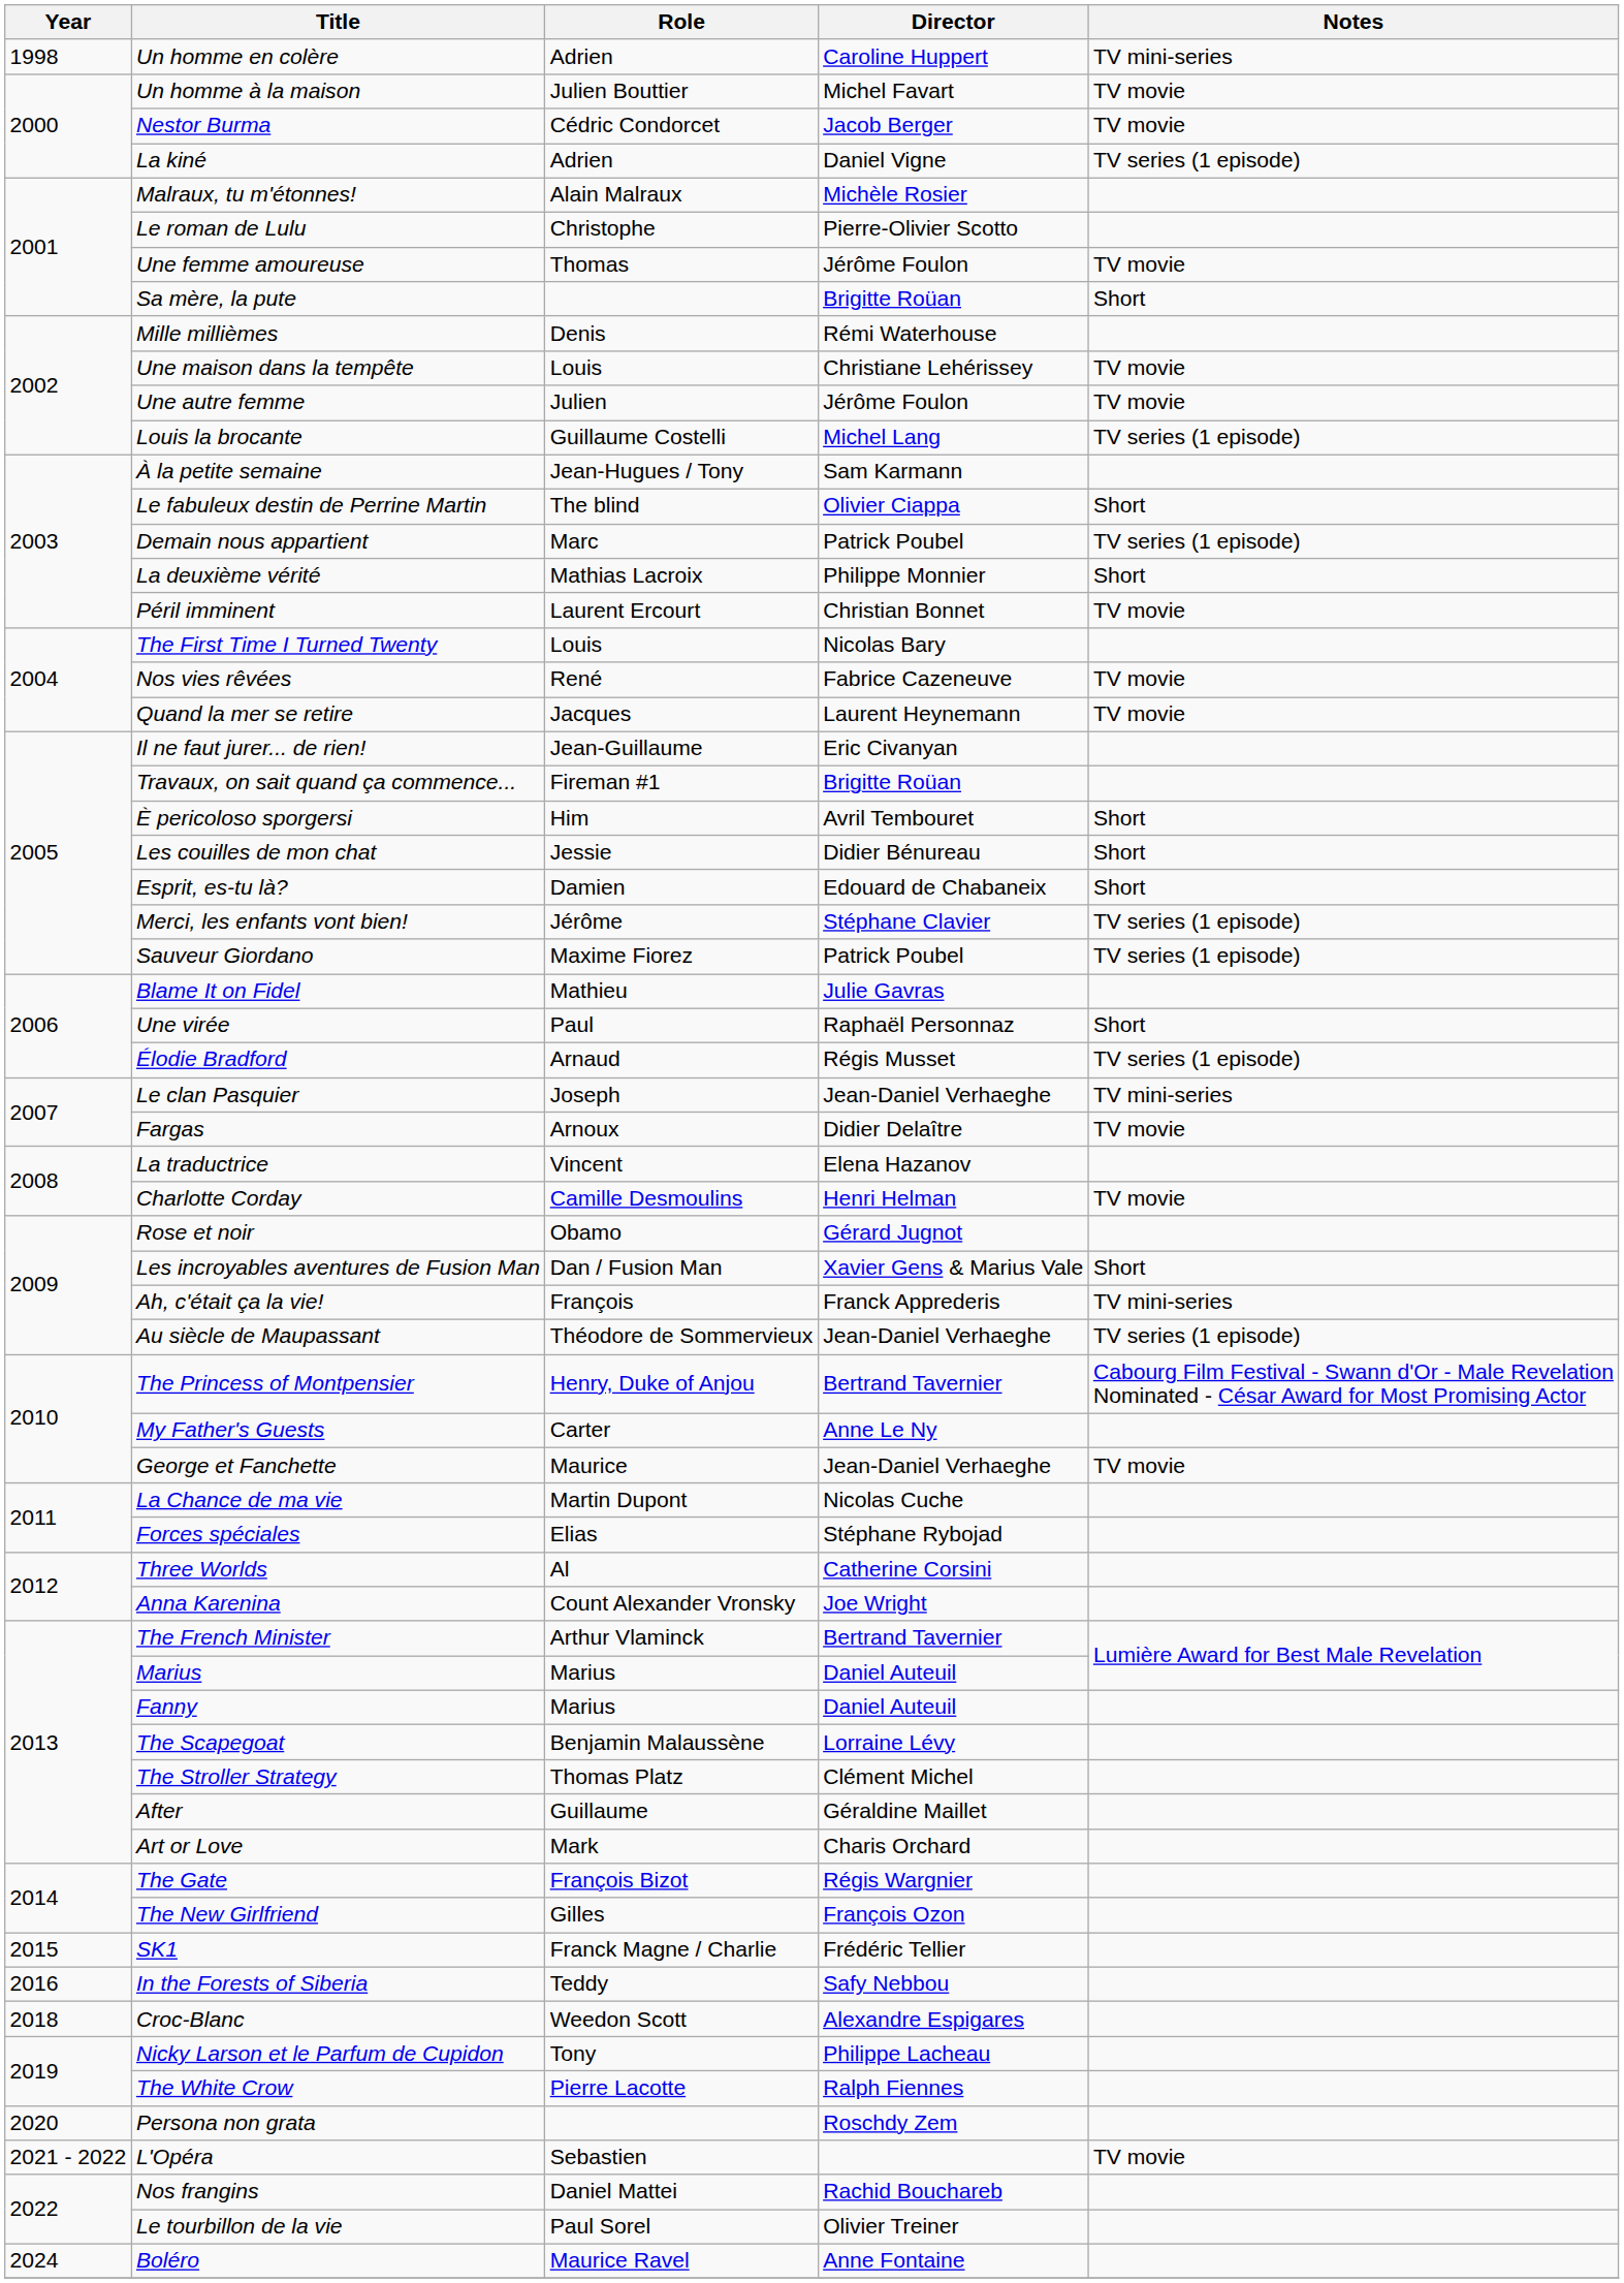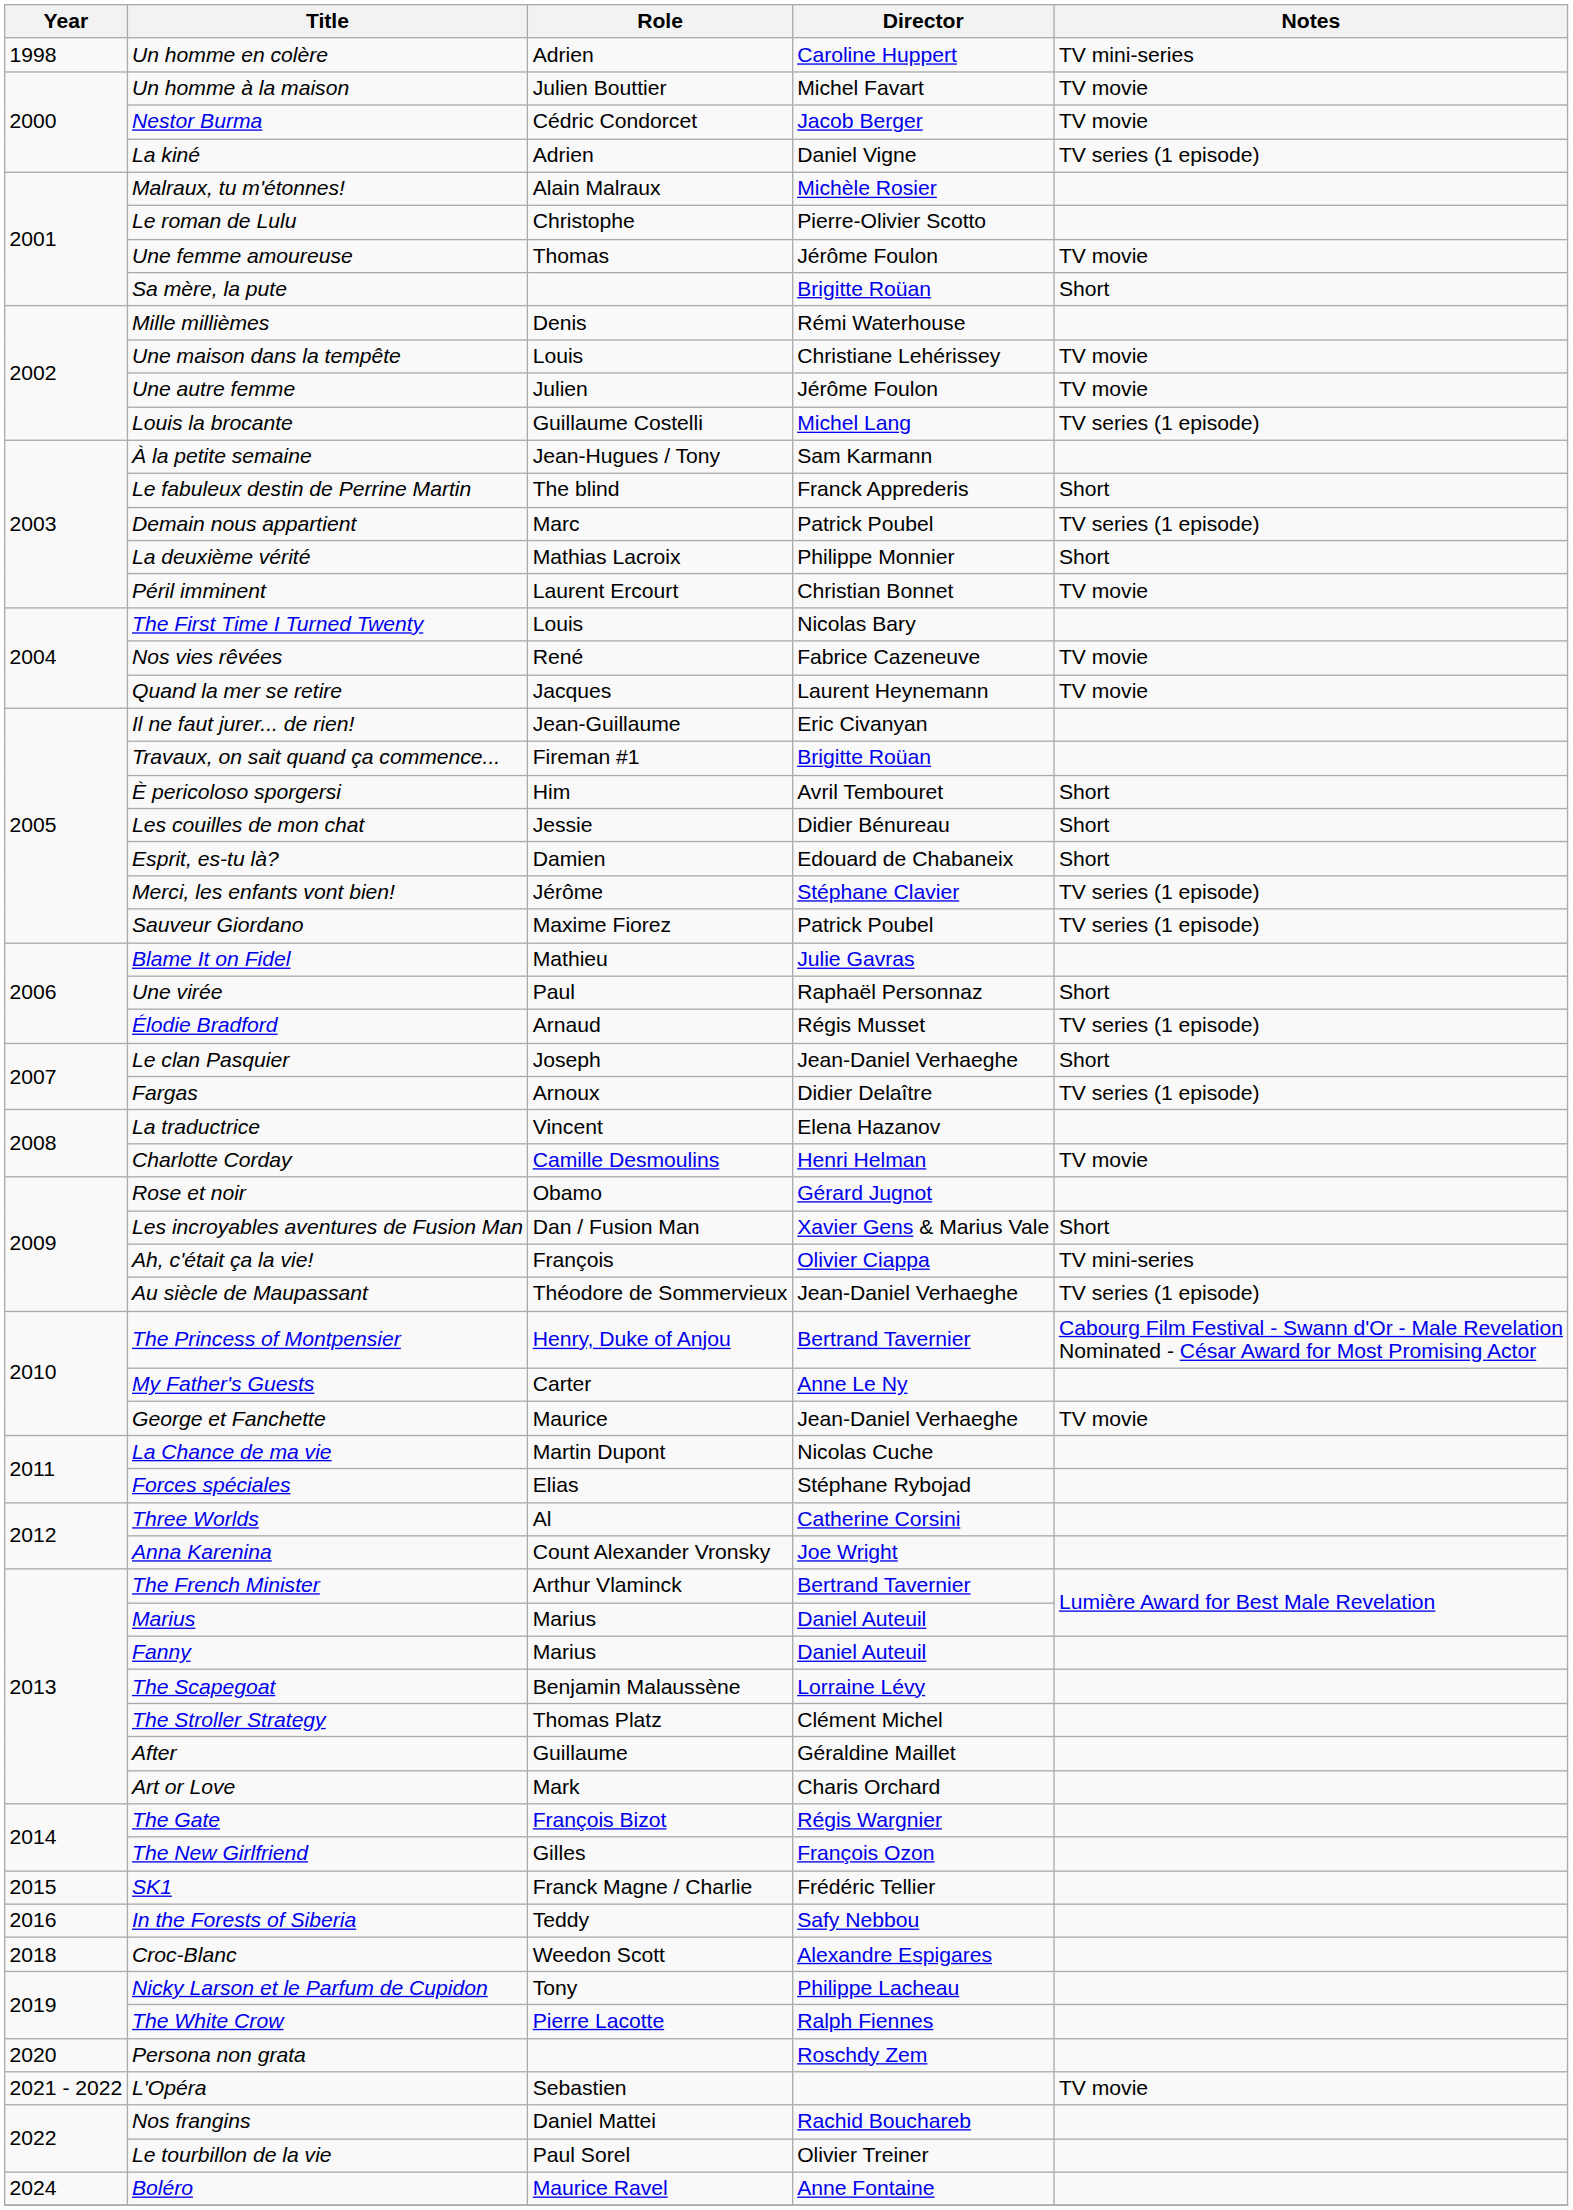Le fabuleux destin de Perrine Martin | Director: Olivier Ciappa -> Franck Apprederis
Le clan Pasquier | Notes: TV mini-series -> Short
Fargas | Notes: TV movie -> TV series (1 episode)
Ah, c'était ça la vie! | Director: Franck Apprederis -> Olivier Ciappa
